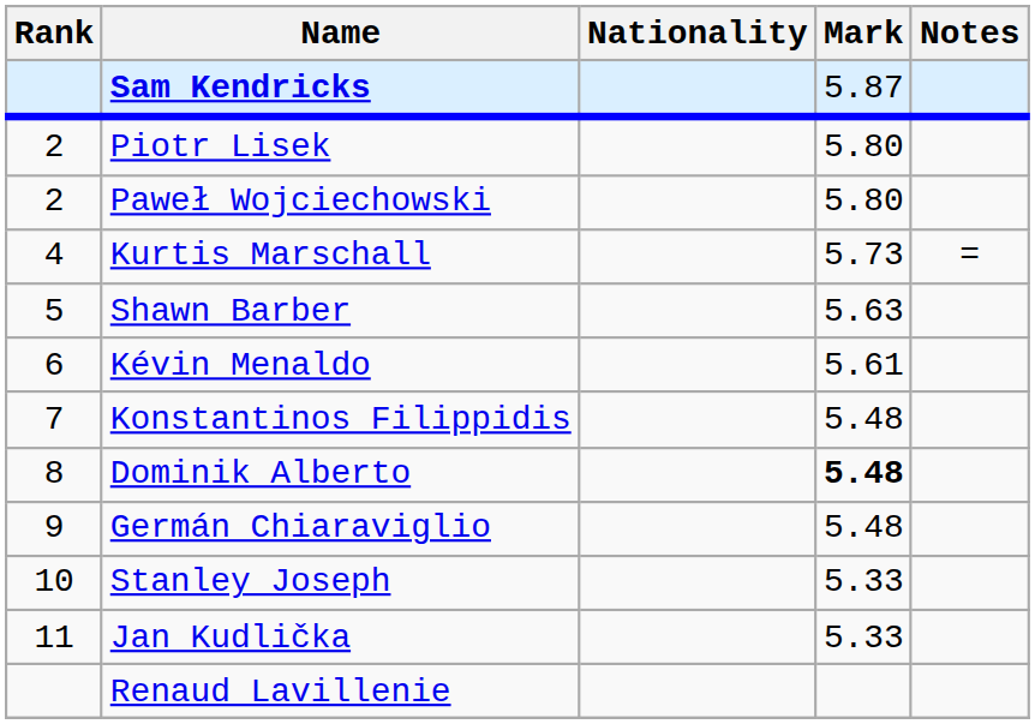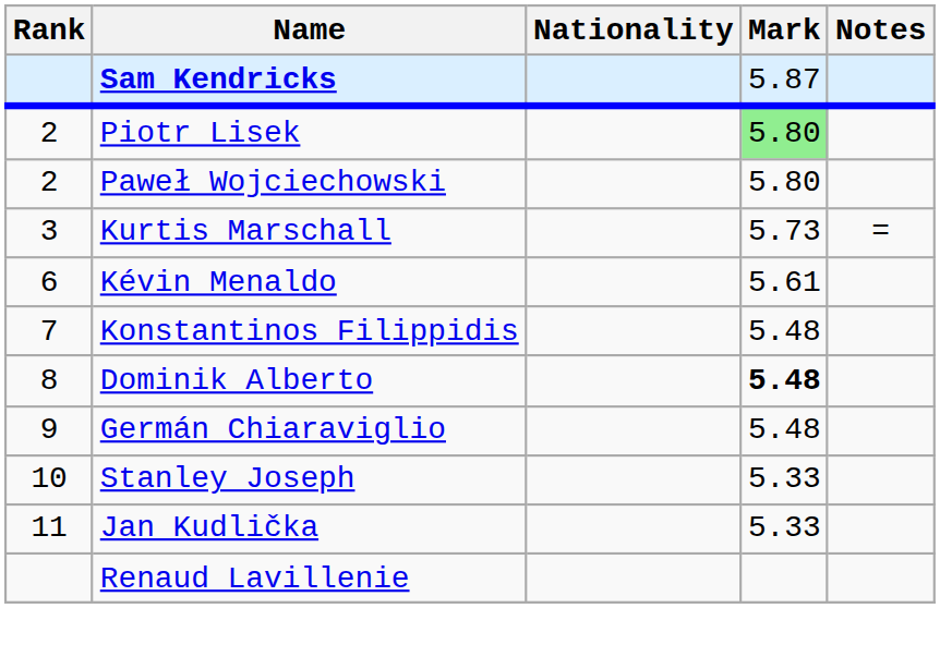Piotr Lisek | Mark: no background -> lightgreen background
Kurtis Marschall | Rank: 4 -> 3
- row: 5 | Shawn Barber | 5.63
